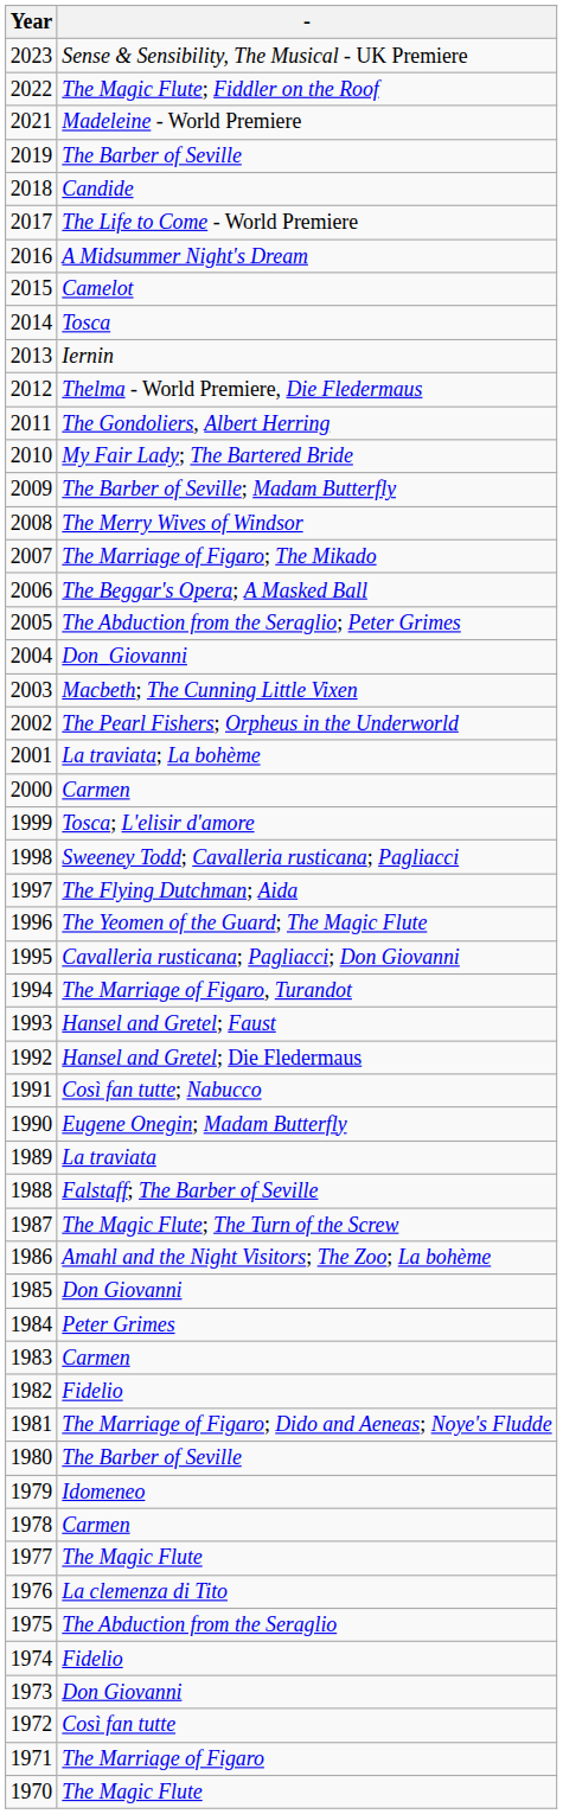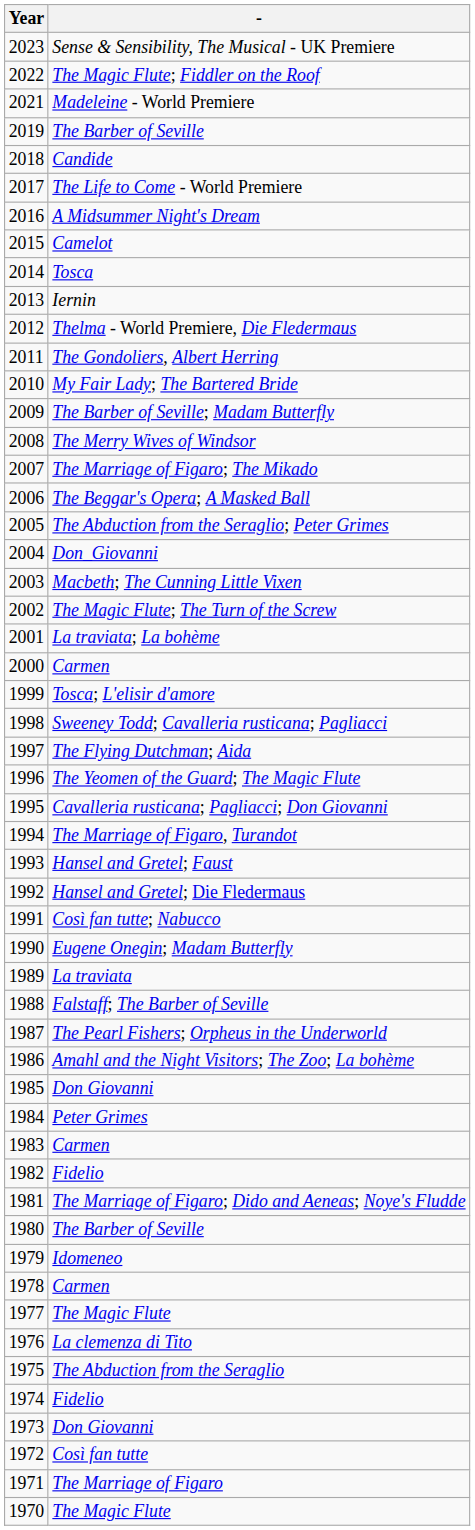2002 | -: The Pearl Fishers; Orpheus in the Underworld -> The Magic Flute; The Turn of the Screw
1987 | -: The Magic Flute; The Turn of the Screw -> The Pearl Fishers; Orpheus in the Underworld
